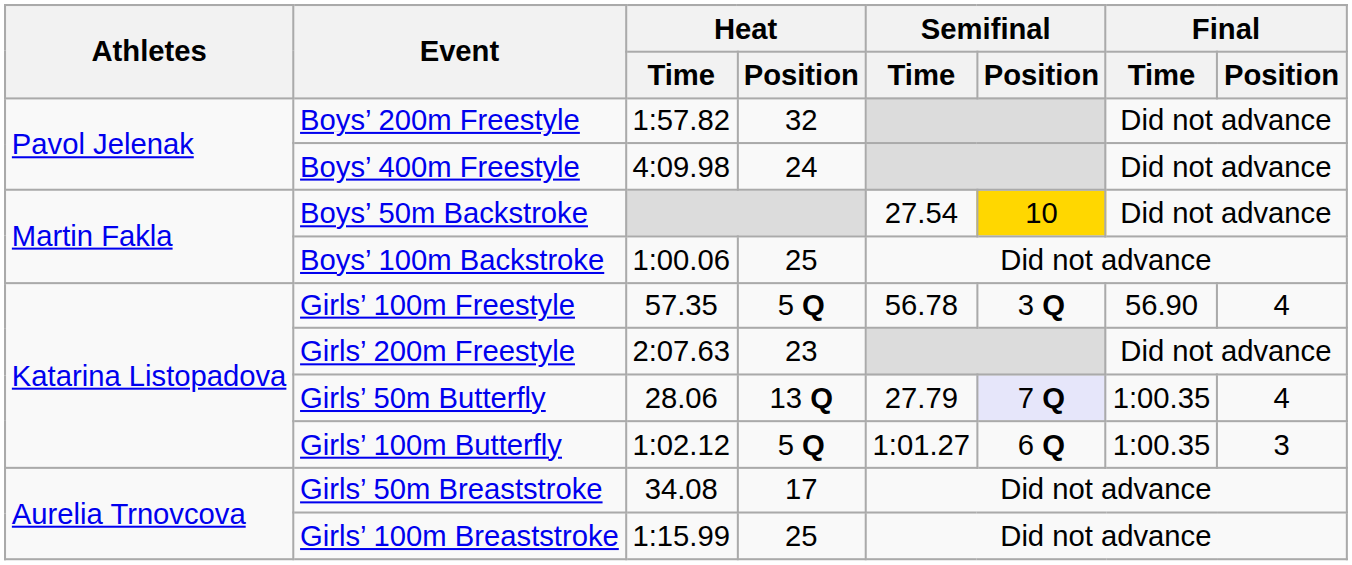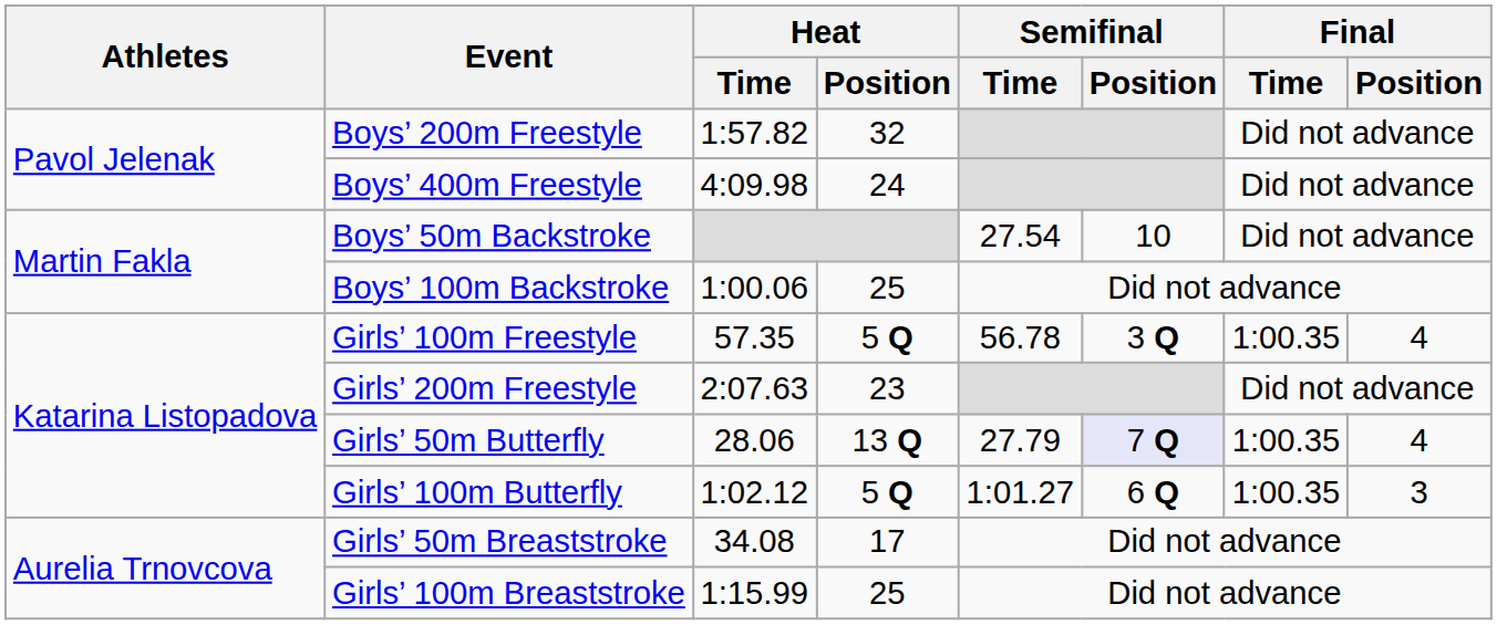Boys’ 50m Backstroke | Semifinal / Position: gold background -> no background
Girls’ 100m Freestyle | Final / Time: 56.90 -> 1:00.35
